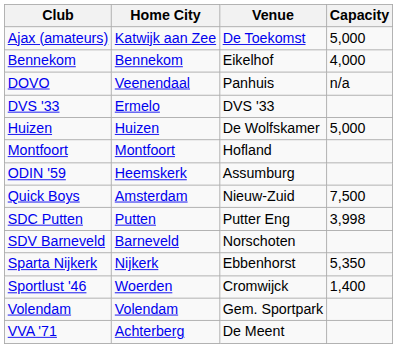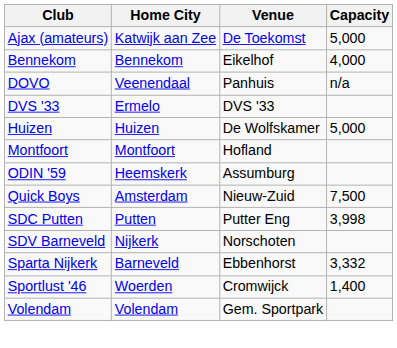SDV Barneveld | Home City: Barneveld -> Nijkerk
Sparta Nijkerk | Home City: Nijkerk -> Barneveld
Sparta Nijkerk | Capacity: 5,350 -> 3,332
- row: VVA '71 | Achterberg | De Meent
